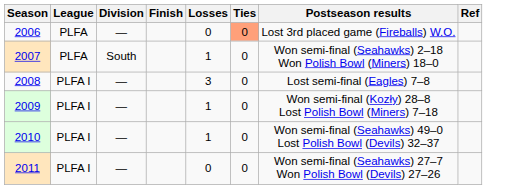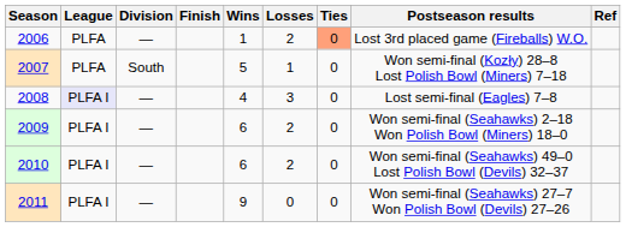+ column: Wins | 1 | 5 | 4 | 6 | 6 | 9
2006 | Losses: 0 -> 2
2007 | Postseason results: Won semi-final (Seahawks) 2–18 Won Polish Bowl (Miners) 18–0 -> Won semi-final (Kozły) 28–8 Lost Polish Bowl (Miners) 7–18
2008 | League: no background -> lavender background
2009 | Losses: 1 -> 2
2009 | Postseason results: Won semi-final (Kozły) 28–8 Lost Polish Bowl (Miners) 7–18 -> Won semi-final (Seahawks) 2–18 Won Polish Bowl (Miners) 18–0
2010 | Losses: 1 -> 2
